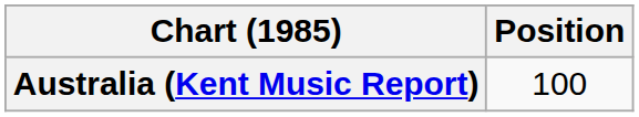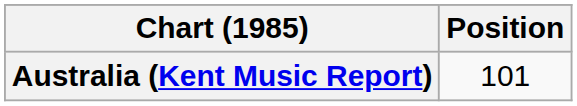Australia (Kent Music Report) | Position: 100 -> 101
